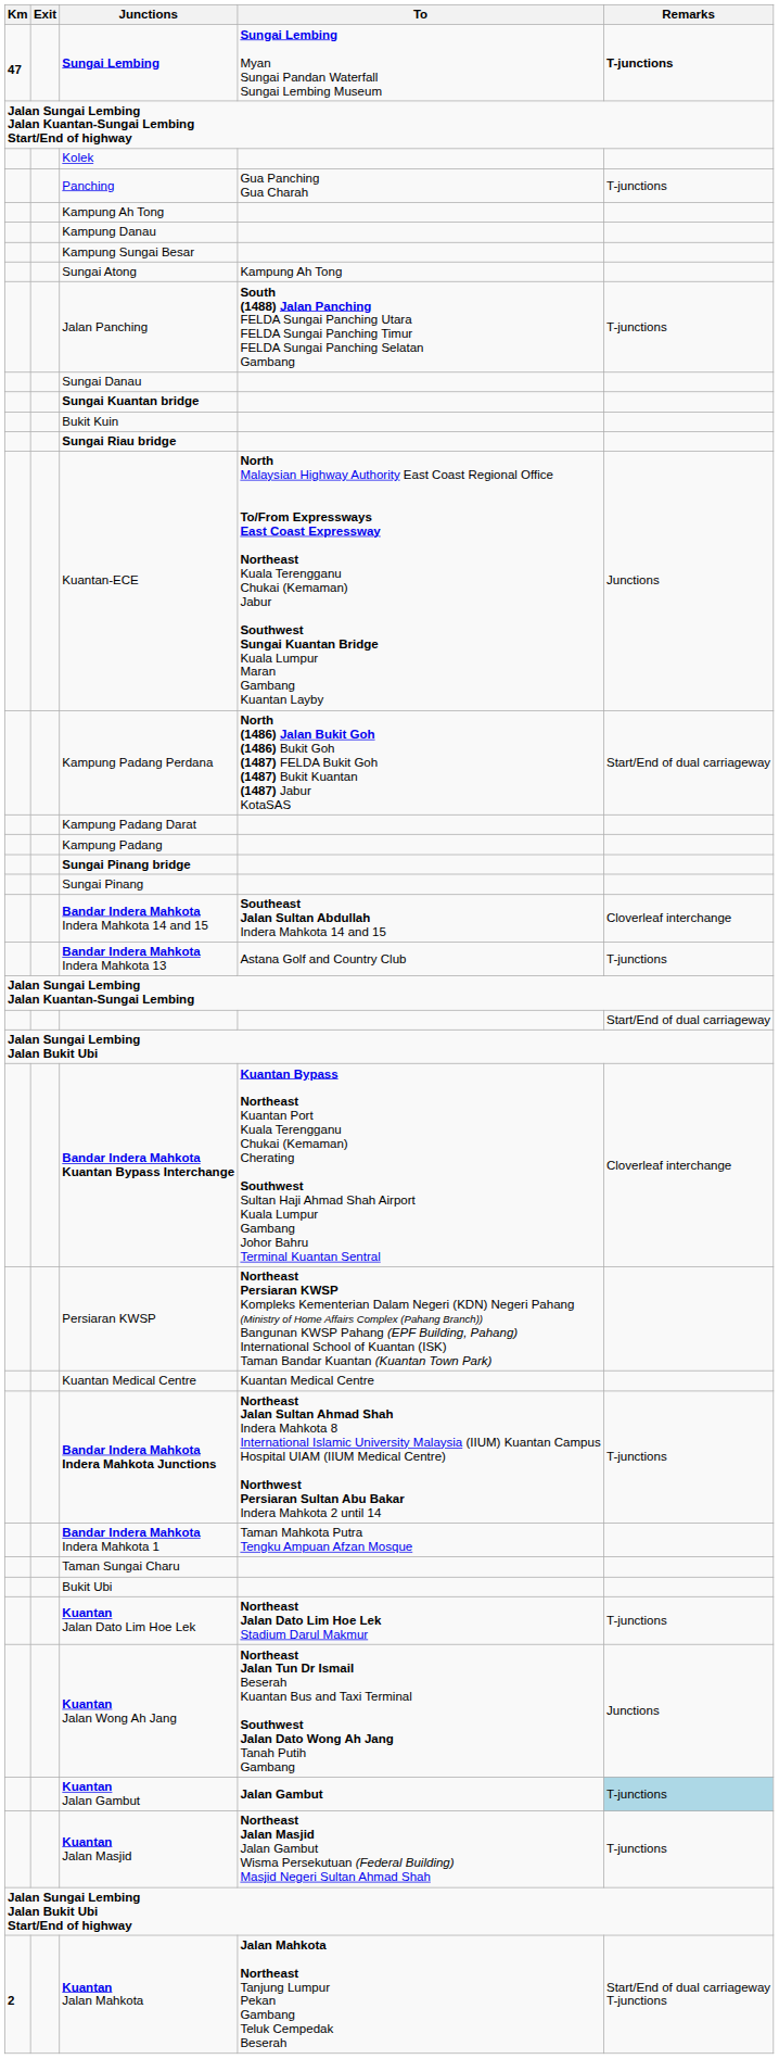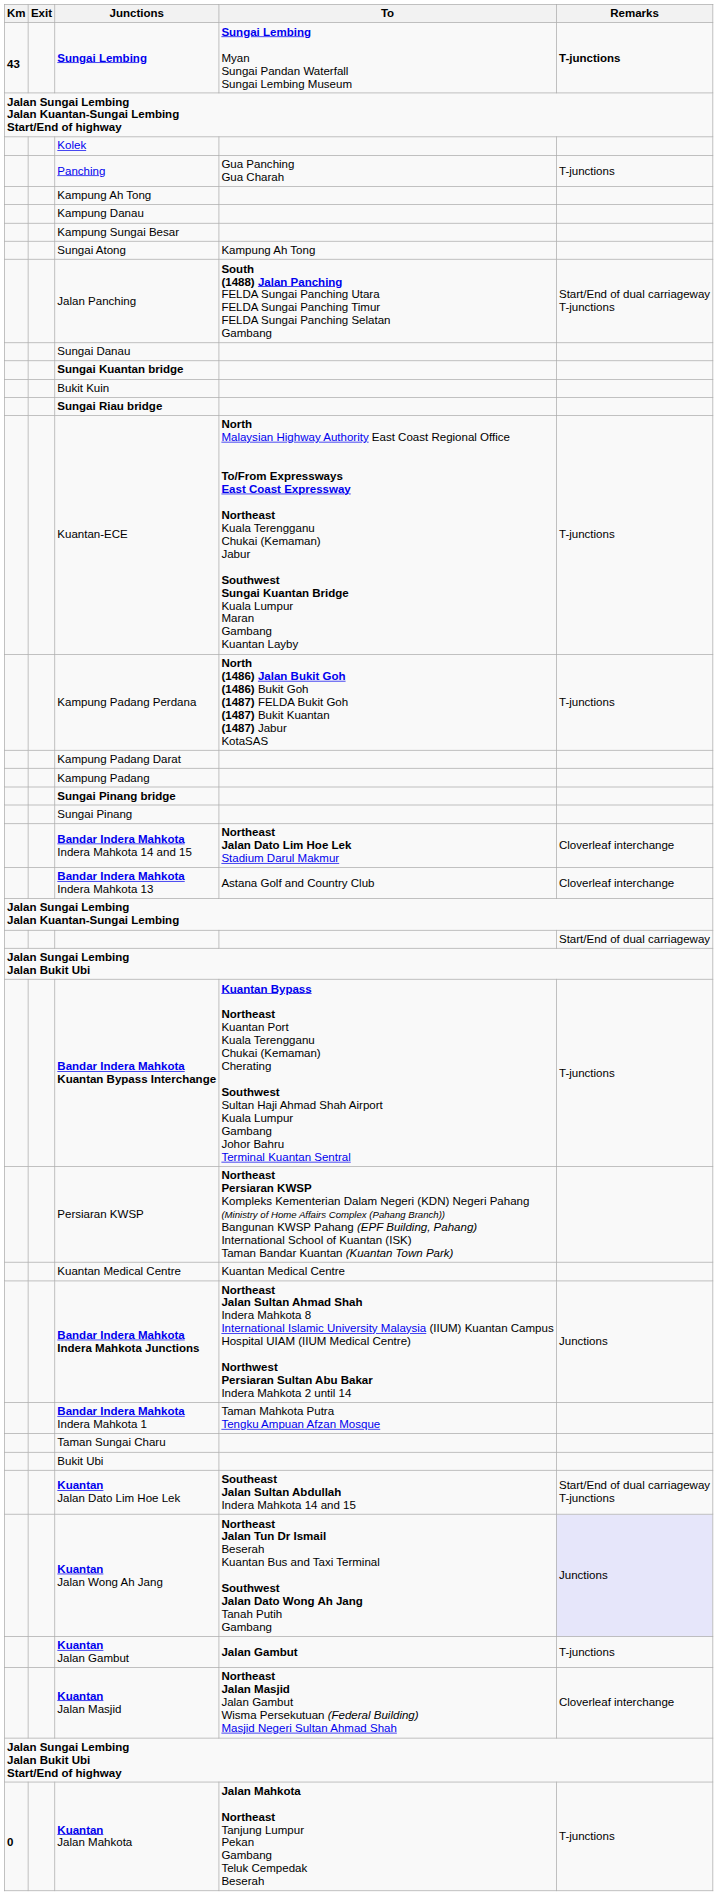Sungai Lembing | Km: 47 -> 43
Jalan Panching | Remarks: T-junctions -> Start/End of dual carriageway T-junctions
Kuantan-ECE | Remarks: Junctions -> T-junctions
Kampung Padang Perdana | Remarks: Start/End of dual carriageway -> T-junctions
Bandar Indera Mahkota Indera Mahkota 14 and 15 | To: Southeast Jalan Sultan Abdullah Indera Mahkota 14 and 15 -> Northeast Jalan Dato Lim Hoe Lek Stadium Darul Makmur
Bandar Indera Mahkota Indera Mahkota 13 | Remarks: T-junctions -> Cloverleaf interchange
Bandar Indera Mahkota Kuantan Bypass Interchange | Remarks: Cloverleaf interchange -> T-junctions
Bandar Indera Mahkota Indera Mahkota Junctions | Remarks: T-junctions -> Junctions
Kuantan Jalan Dato Lim Hoe Lek | To: Northeast Jalan Dato Lim Hoe Lek Stadium Darul Makmur -> Southeast Jalan Sultan Abdullah Indera Mahkota 14 and 15
Kuantan Jalan Dato Lim Hoe Lek | Remarks: T-junctions -> Start/End of dual carriageway T-junctions
Kuantan Jalan Wong Ah Jang | Remarks: no background -> lavender background
Kuantan Jalan Gambut | Remarks: lightblue background -> no background
Kuantan Jalan Masjid | Remarks: T-junctions -> Cloverleaf interchange
Kuantan Jalan Mahkota | Km: 2 -> 0
Kuantan Jalan Mahkota | Remarks: Start/End of dual carriageway T-junctions -> T-junctions
